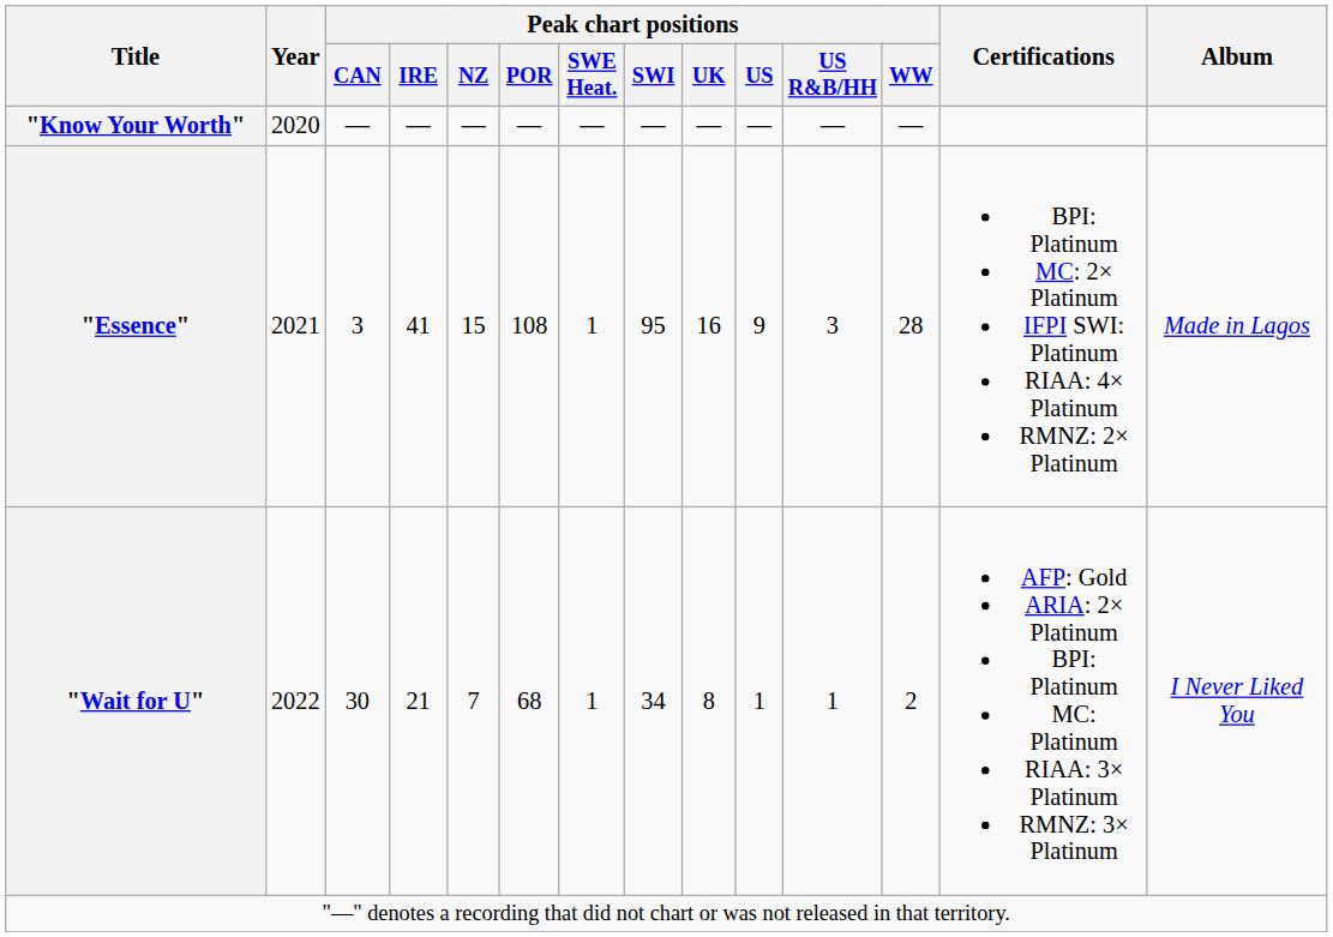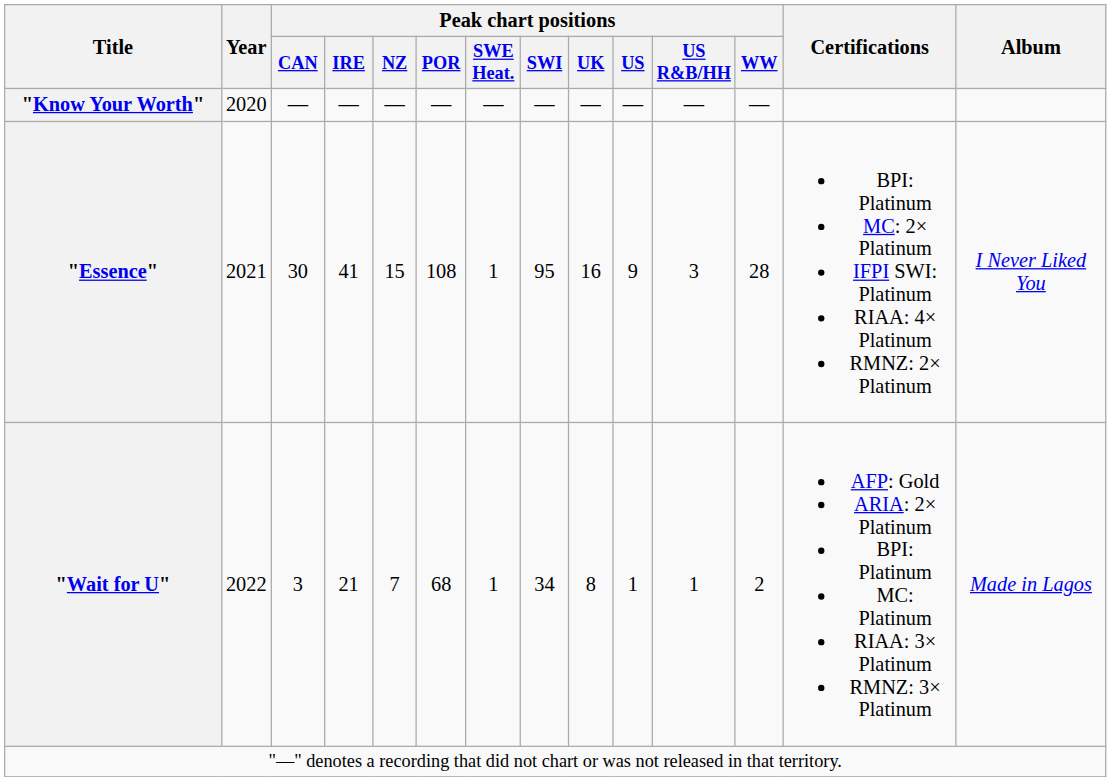"Essence" | Peak chart positions / CAN: 3 -> 30
"Essence" | Album: Made in Lagos -> I Never Liked You
"Wait for U" | Peak chart positions / CAN: 30 -> 3
"Wait for U" | Album: I Never Liked You -> Made in Lagos
